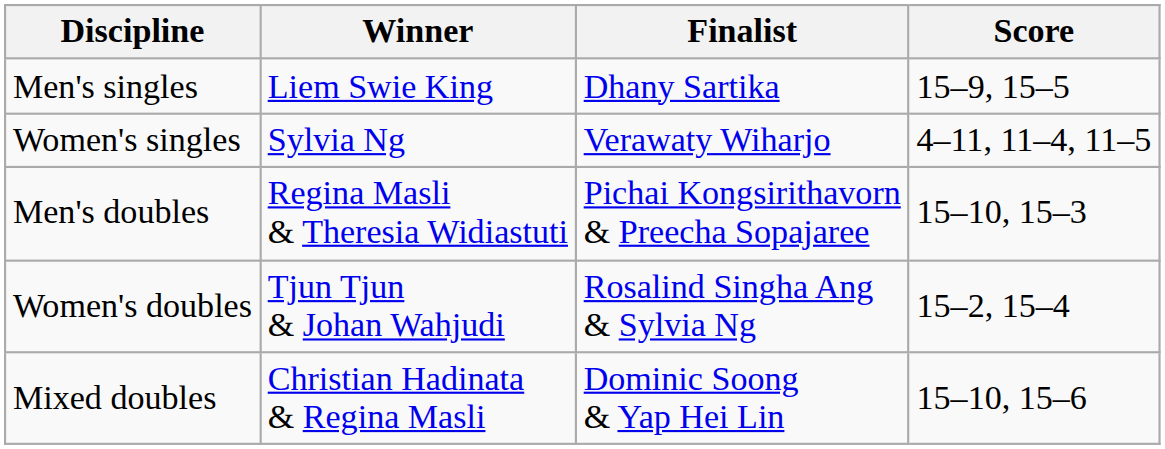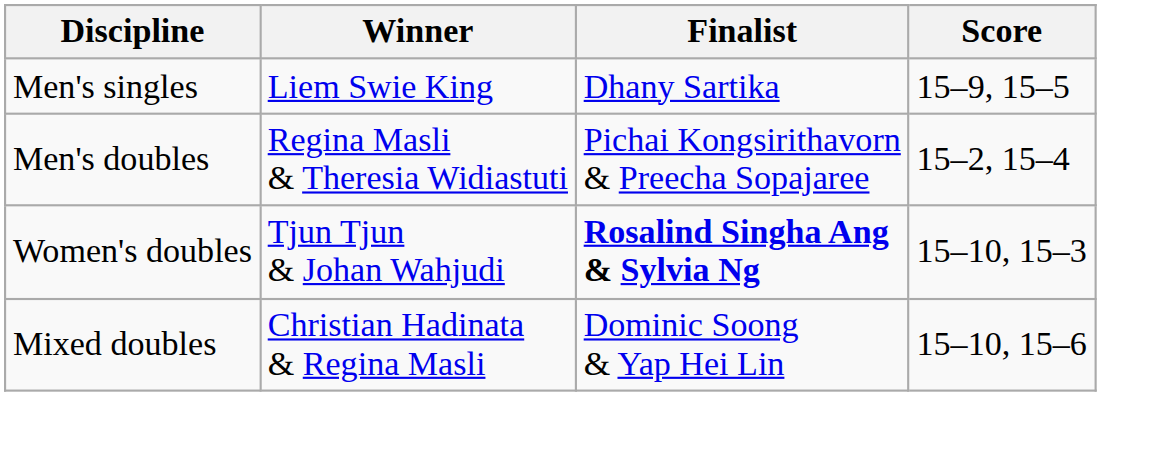- row: Women's singles | Sylvia Ng | Verawaty Wiharjo | 4–11, 11–4, 11–5
Men's doubles | Score: 15–10, 15–3 -> 15–2, 15–4
Women's doubles | Finalist: normal -> bold
Women's doubles | Score: 15–2, 15–4 -> 15–10, 15–3
